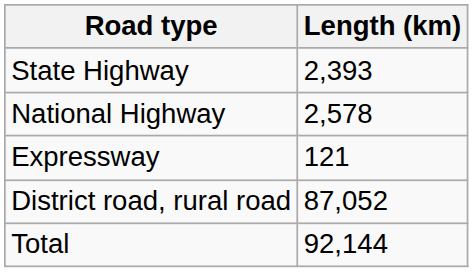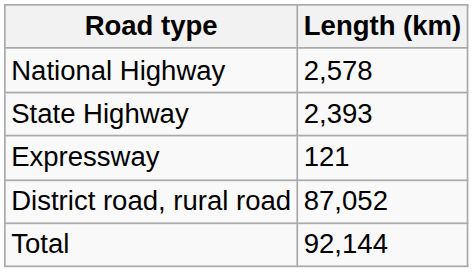rows swapped: National Highway <-> State Highway
